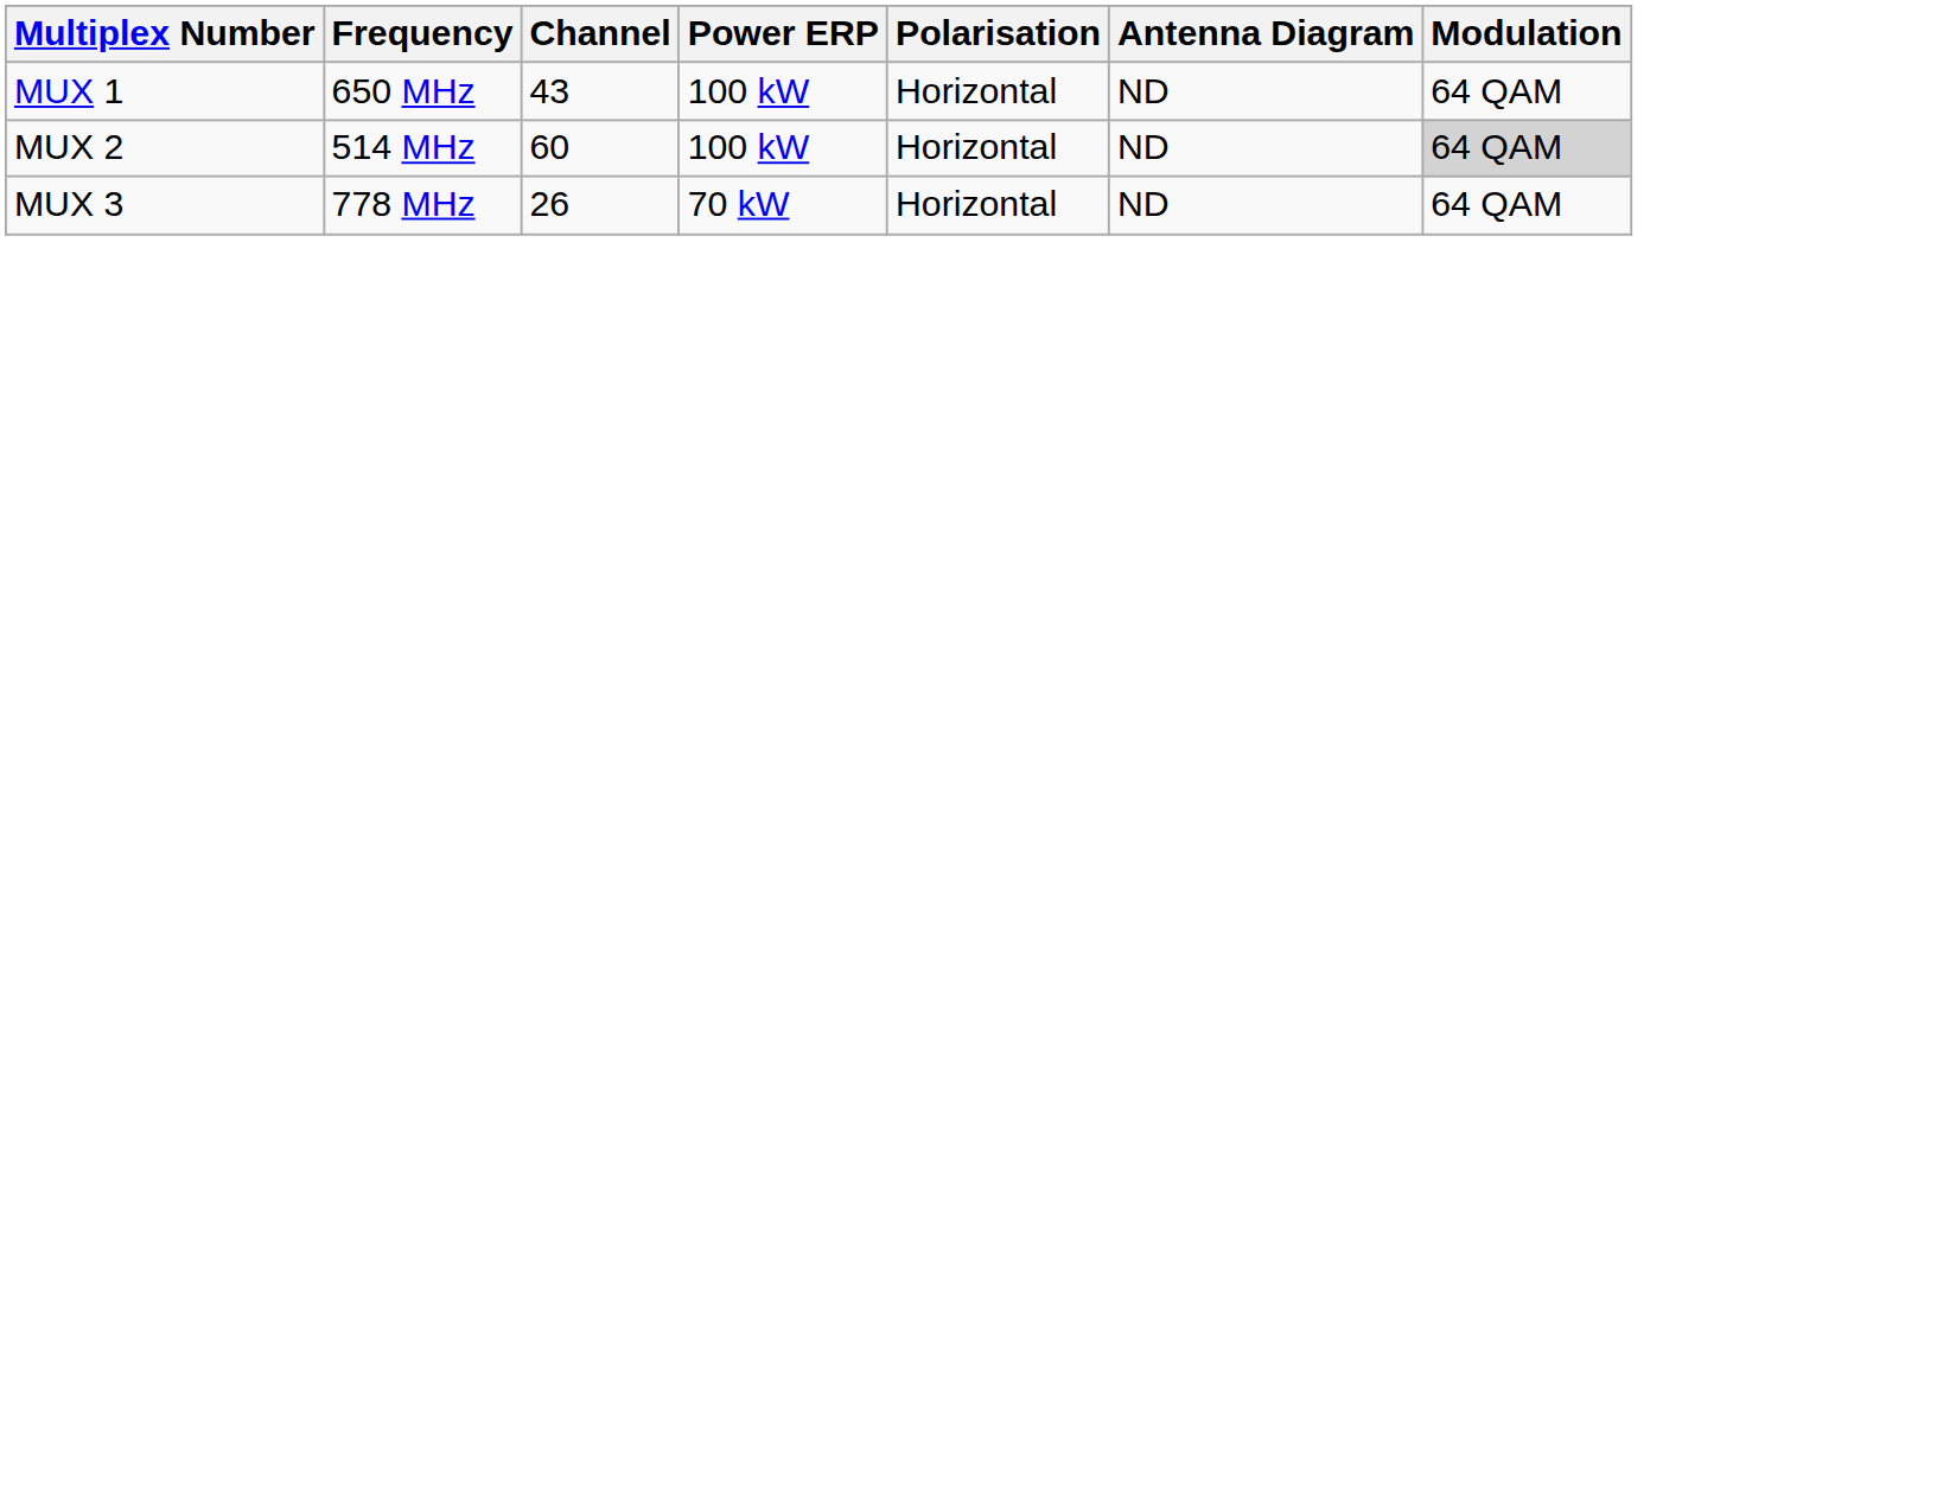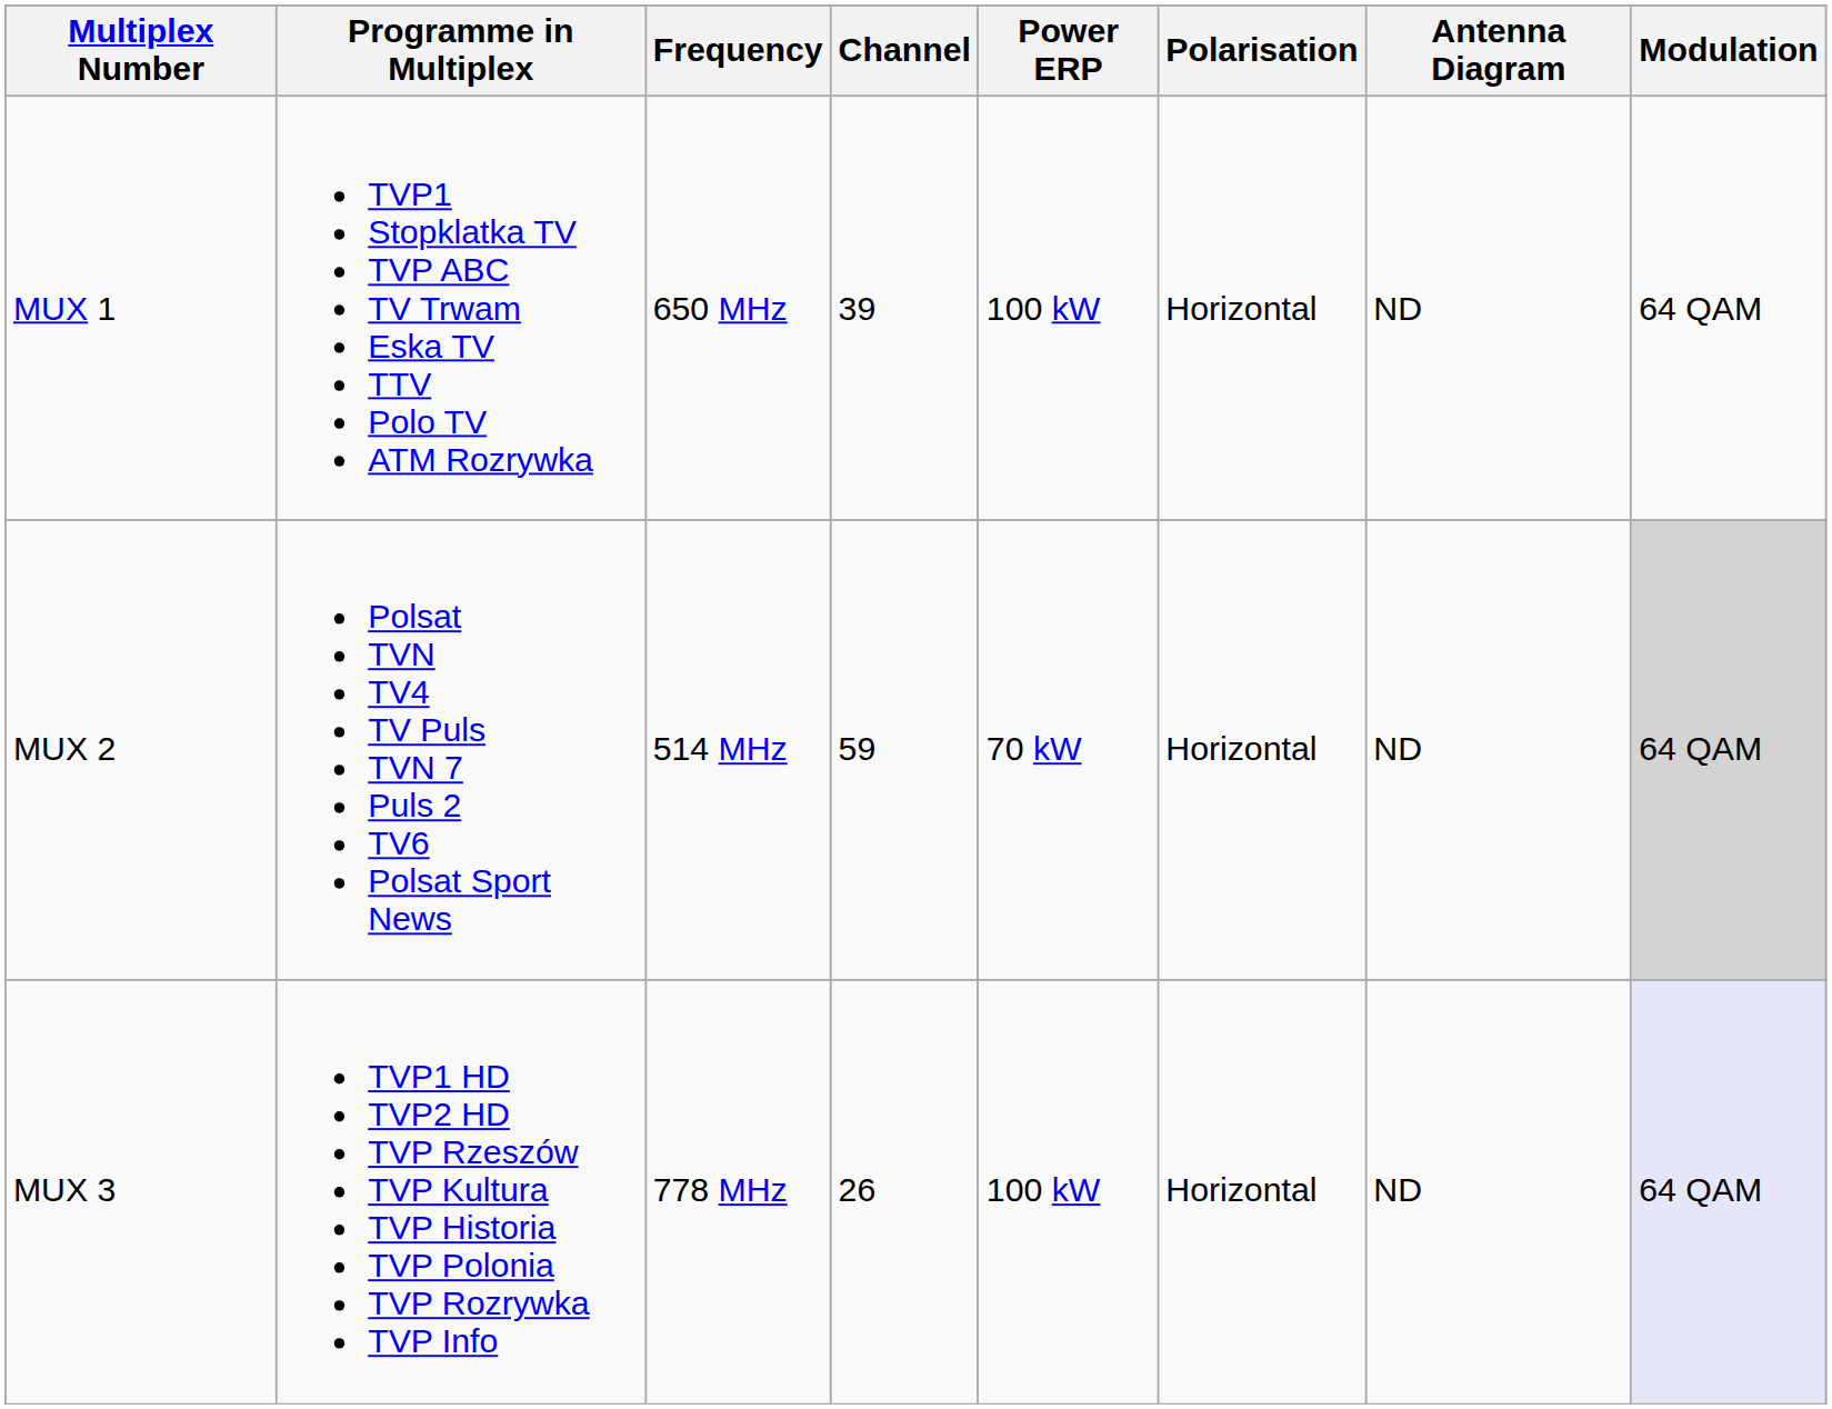+ column: Programme in Multiplex | TVP1 Stopklatka TV TVP ABC TV Trwam Eska TV TTV Polo TV ATM Rozrywka | Polsat TVN TV4 TV Puls TVN 7 Puls 2 TV6 Polsat Sport News | TVP1 HD TVP2 HD TVP Rzeszów TVP Kultura TVP Historia TVP Polonia TVP Rozrywka TVP Info
MUX 1 | Channel: 43 -> 39
MUX 2 | Channel: 60 -> 59
MUX 2 | Power ERP: 100 kW -> 70 kW
MUX 3 | Power ERP: 70 kW -> 100 kW
MUX 3 | Modulation: no background -> lavender background
